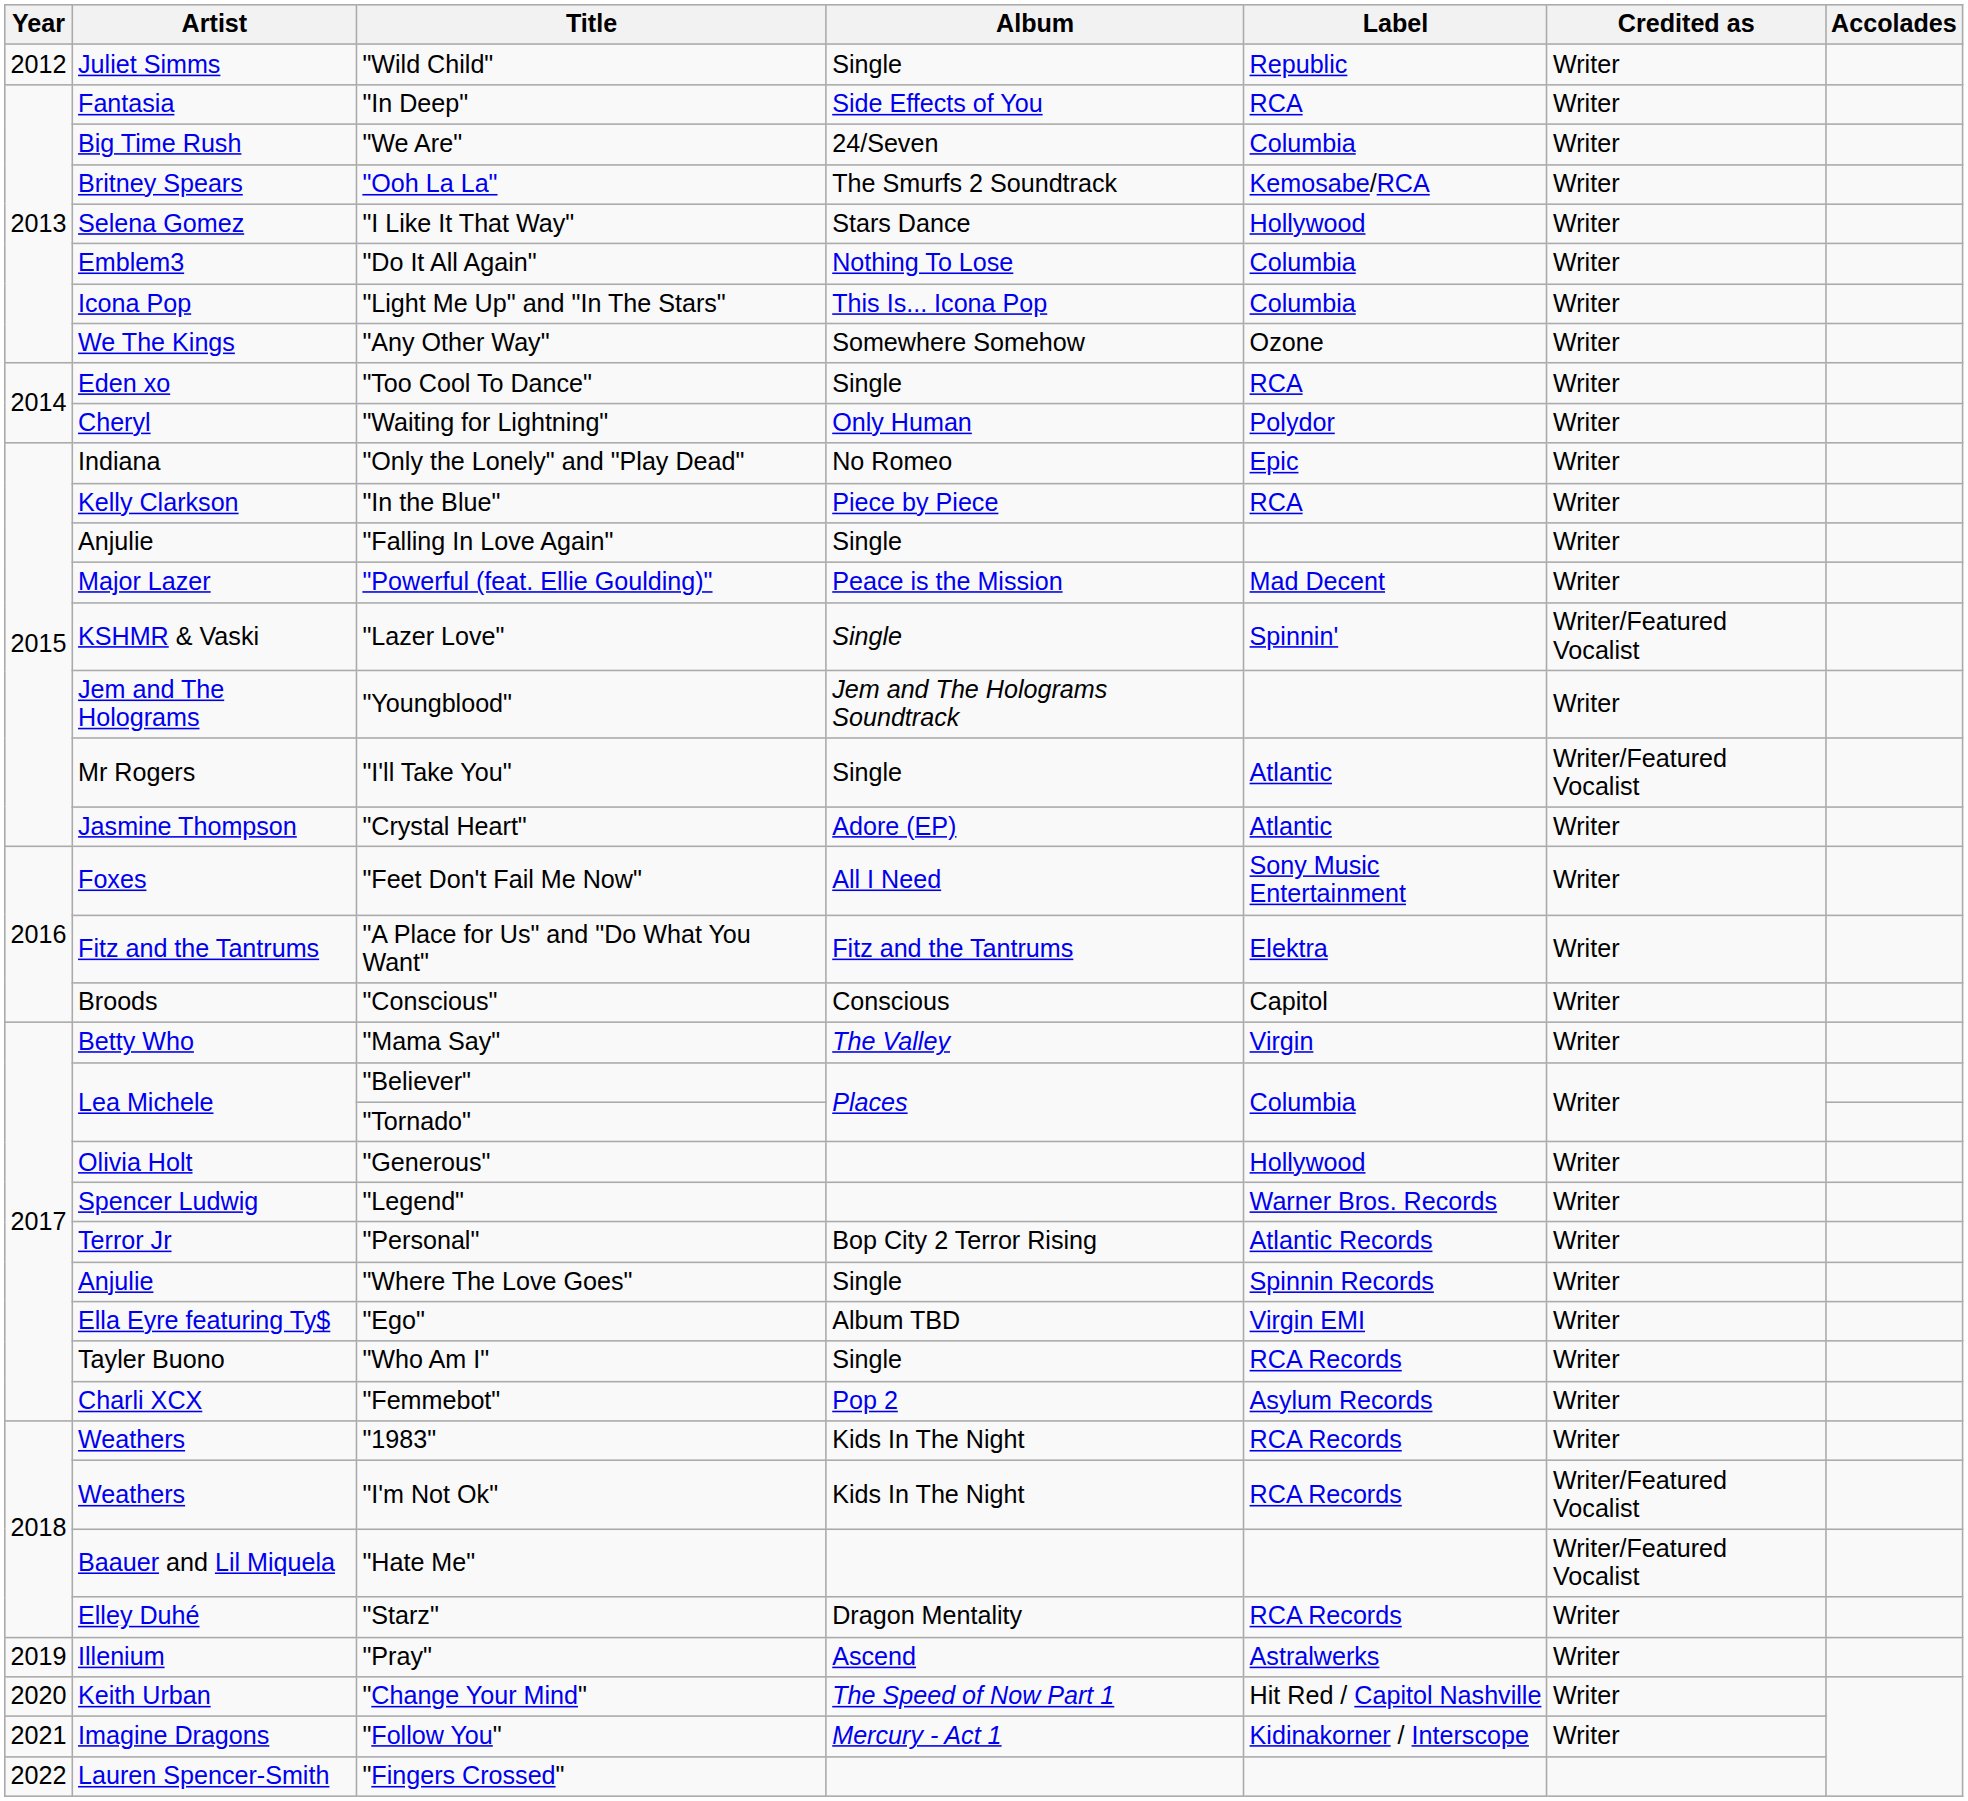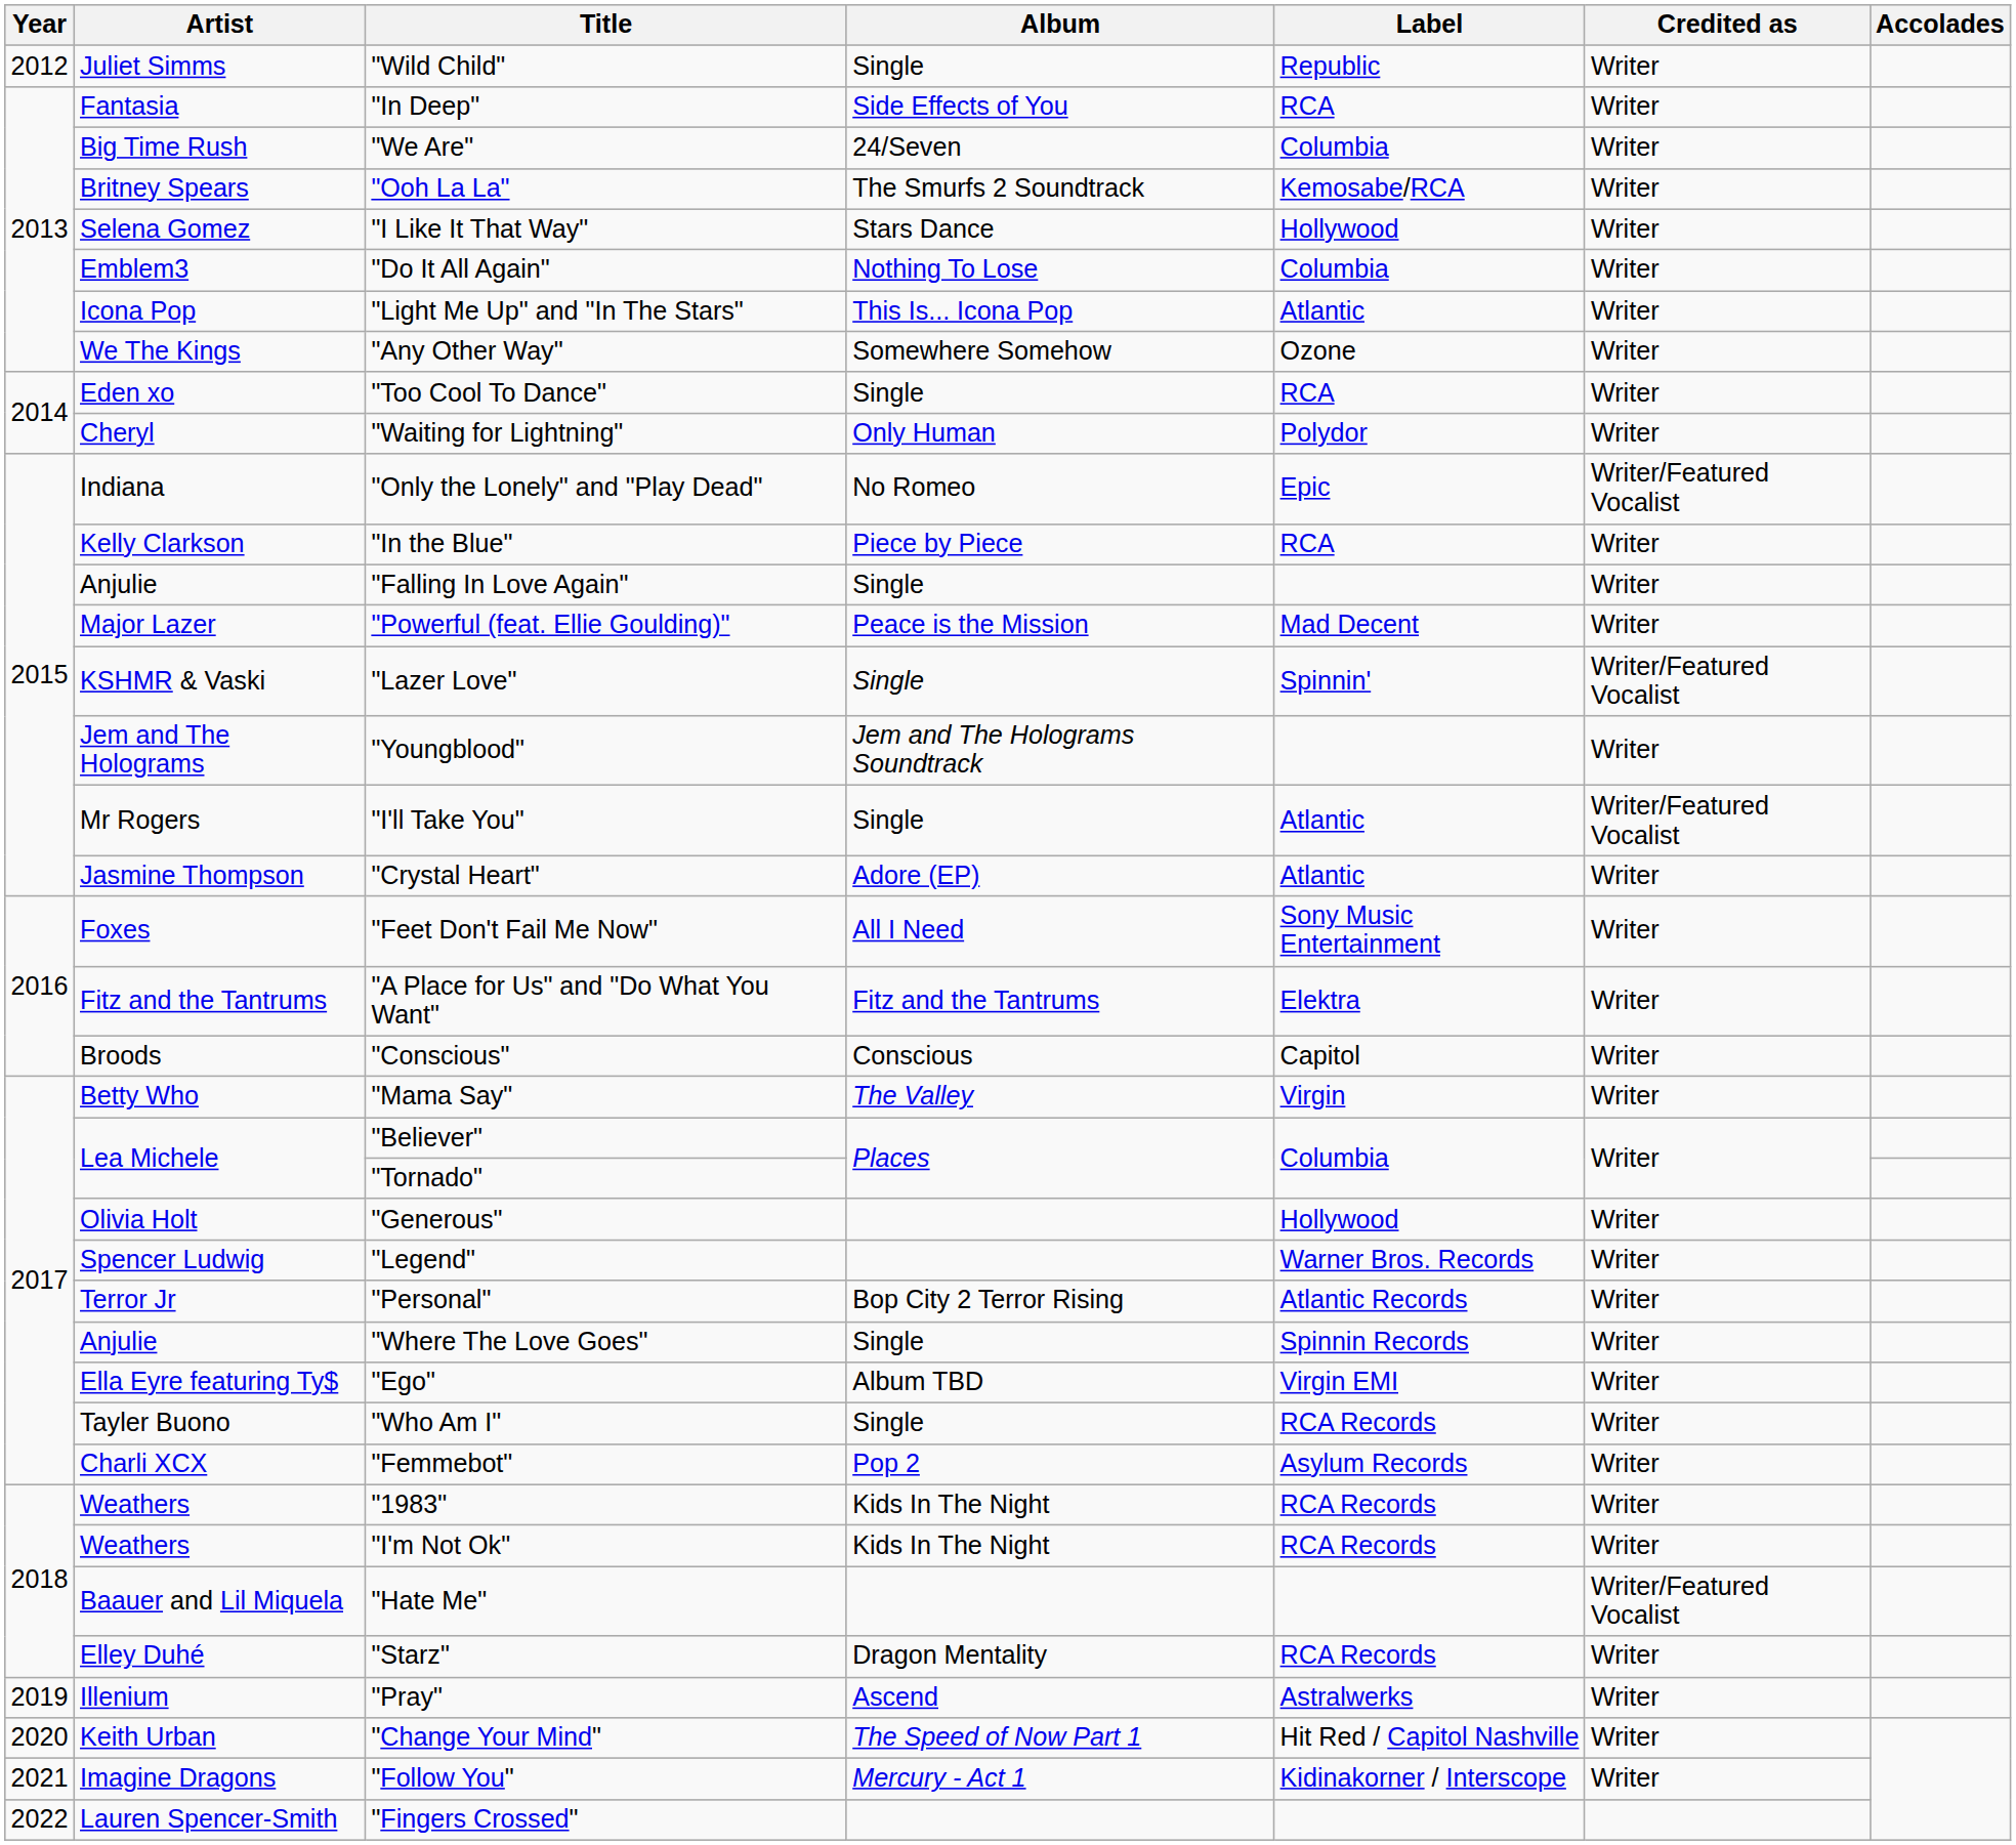"Light Me Up" and "In The Stars" | Label: Columbia -> Atlantic
"Only the Lonely" and "Play Dead" | Credited as: Writer -> Writer/Featured Vocalist
"I'm Not Ok" | Credited as: Writer/Featured Vocalist -> Writer
